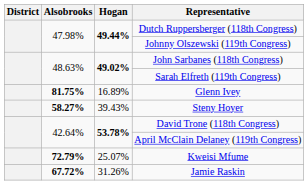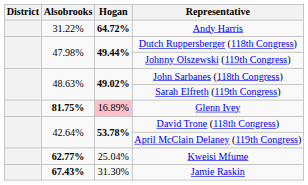+ row: 31.22% | 64.72% | Andy Harris
Glenn Ivey | Hogan: no background -> pink background
- row: 58.27% | 39.43% | Steny Hoyer
Kweisi Mfume | Alsobrooks: 72.79% -> 62.77%
Kweisi Mfume | Hogan: 25.07% -> 25.04%
Jamie Raskin | Alsobrooks: 67.72% -> 67.43%
Jamie Raskin | Hogan: 31.26% -> 31.30%
